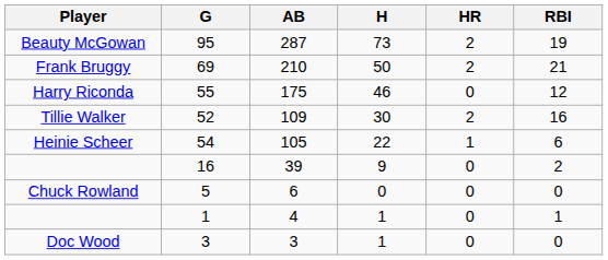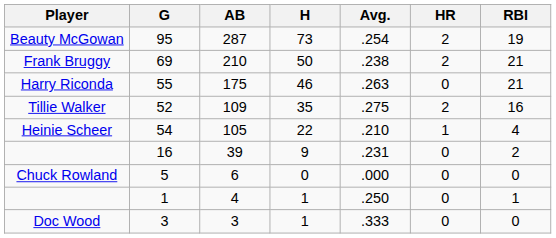+ column: Avg. | .254 | .238 | .263 | .275 | .210 | .231 | .000 | .250 | .333
55 | RBI: 12 -> 21
52 | H: 30 -> 35
54 | RBI: 6 -> 4
